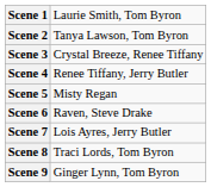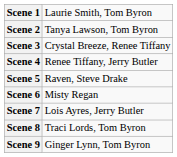Scene 5 | column 2: Misty Regan -> Raven, Steve Drake
Scene 6 | column 2: Raven, Steve Drake -> Misty Regan
